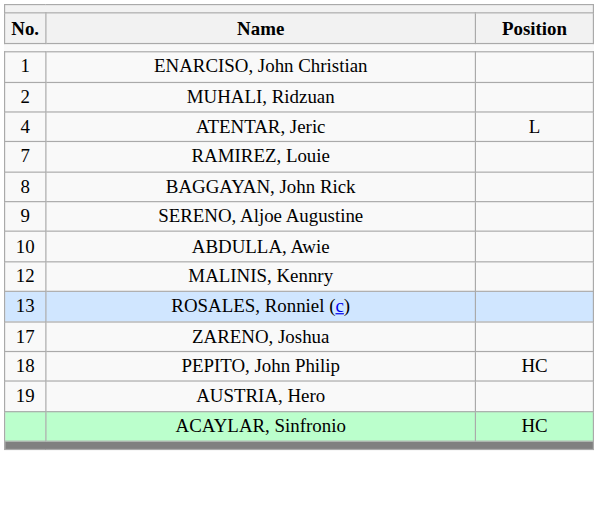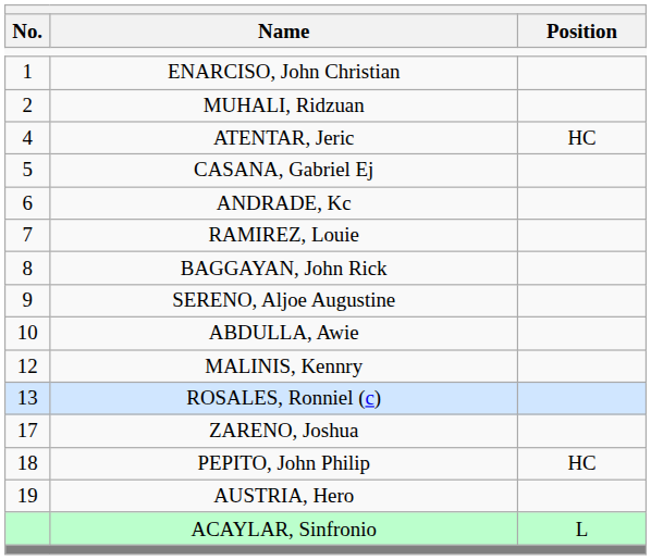ATENTAR, Jeric | Position: L -> HC
+ row: 5 | CASANA, Gabriel Ej
+ row: 6 | ANDRADE, Kc
ACAYLAR, Sinfronio | Position: HC -> L
